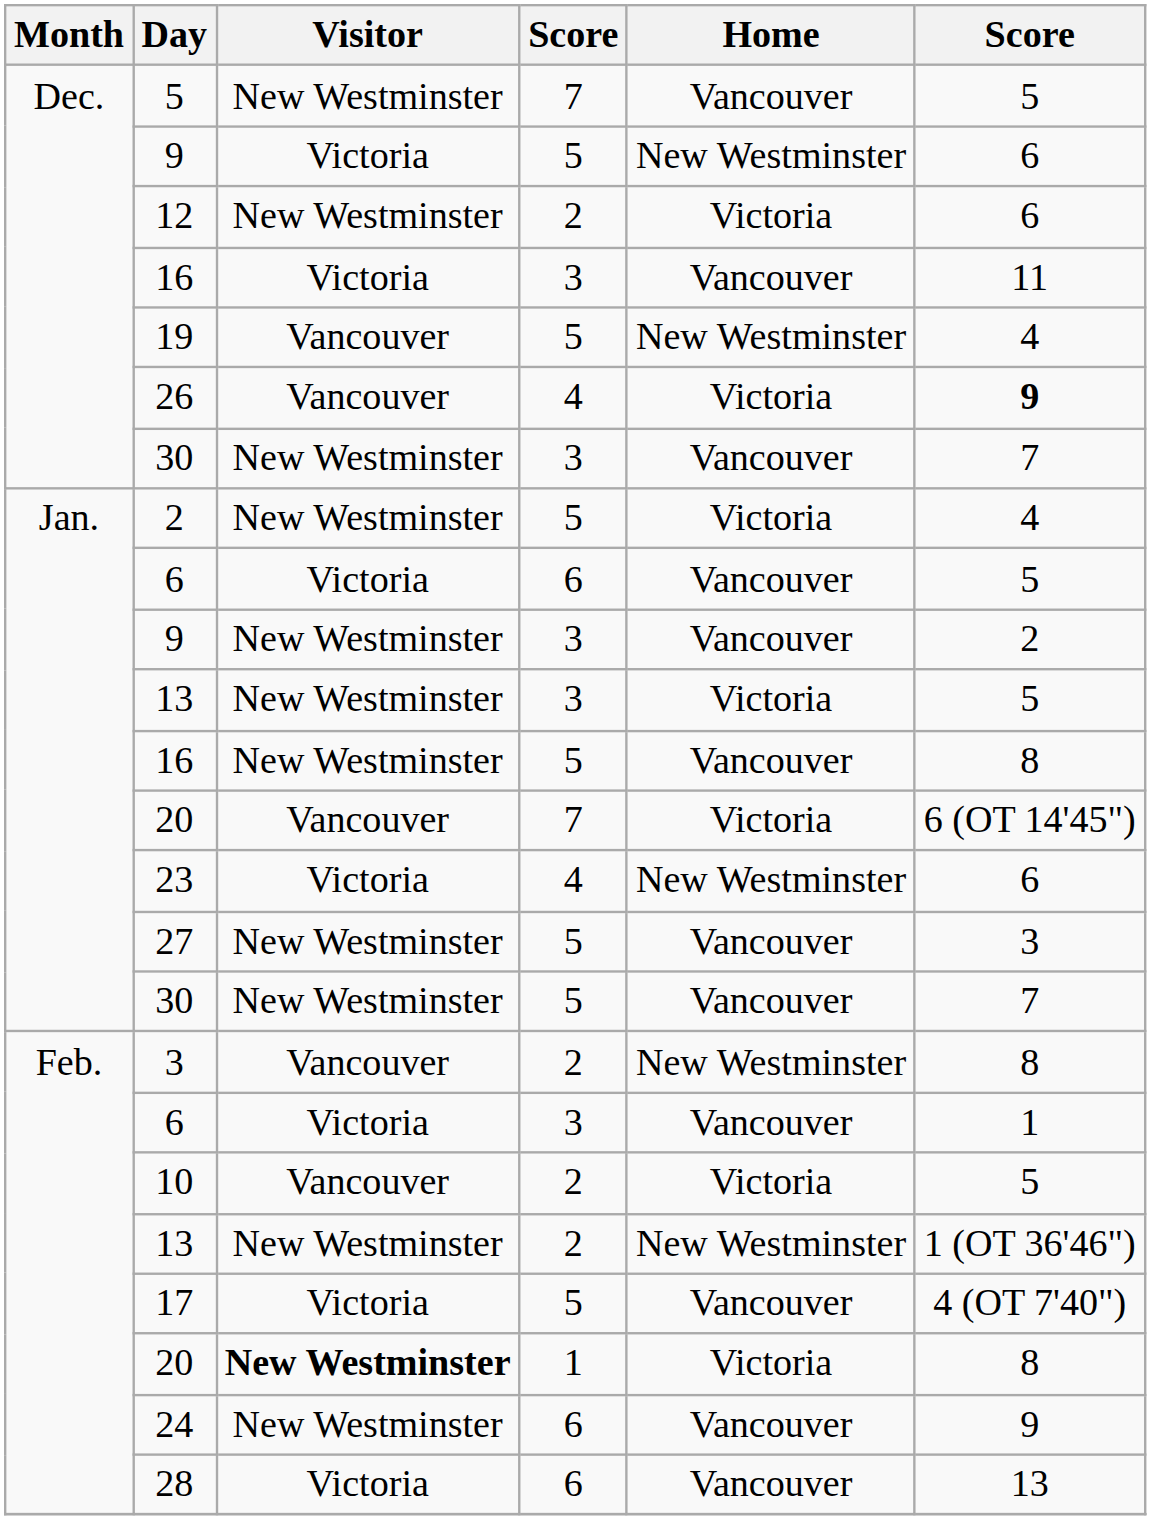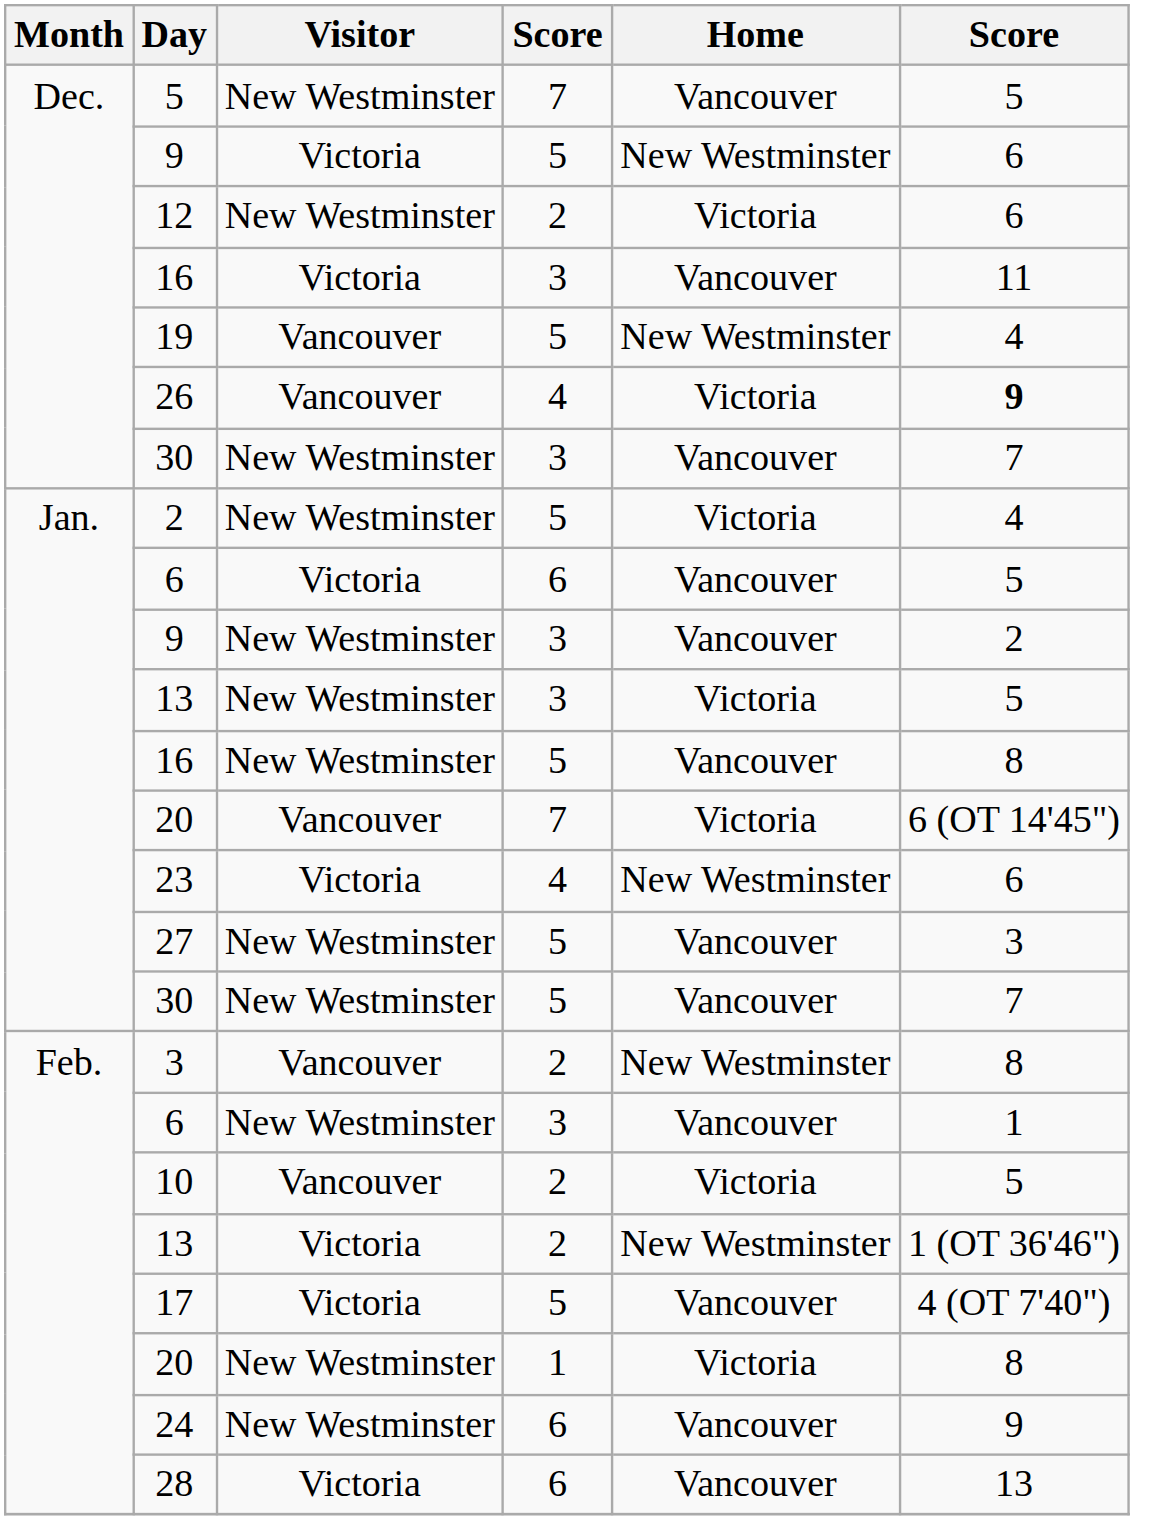6 / 3 | Visitor: Victoria -> New Westminster
13 / 2 | Visitor: New Westminster -> Victoria
20 / 1 | Visitor: bold -> normal
